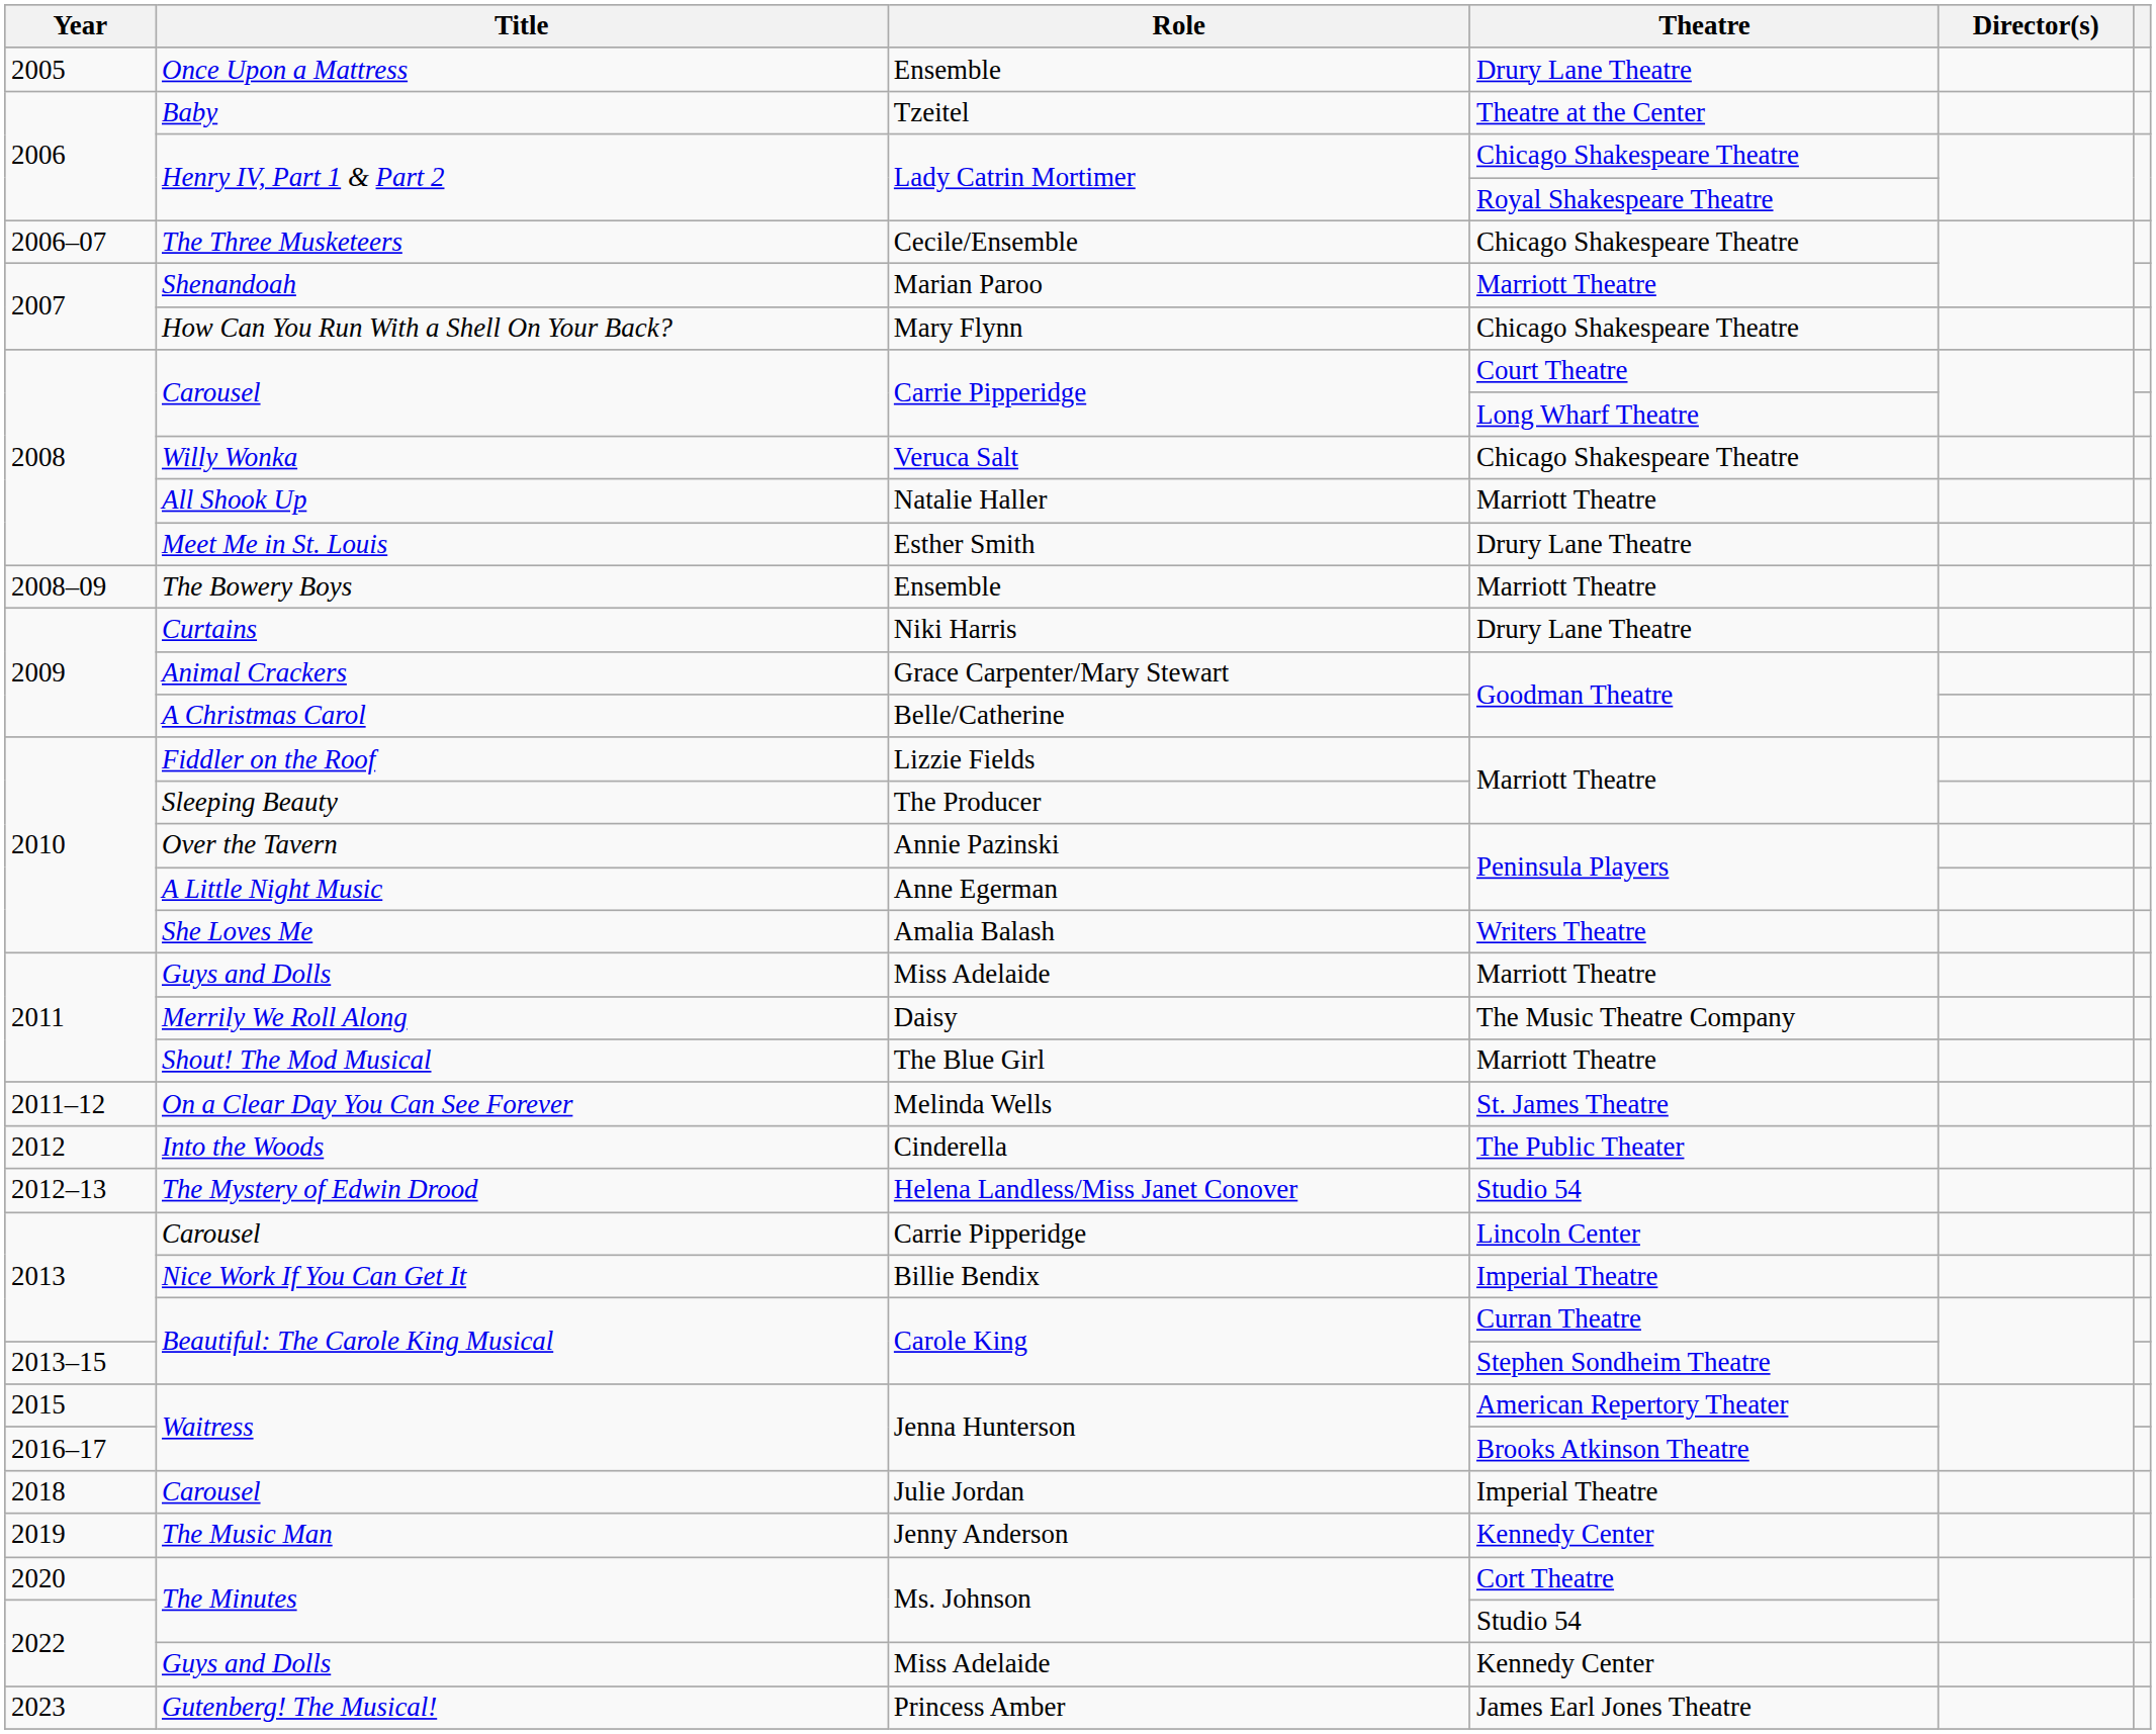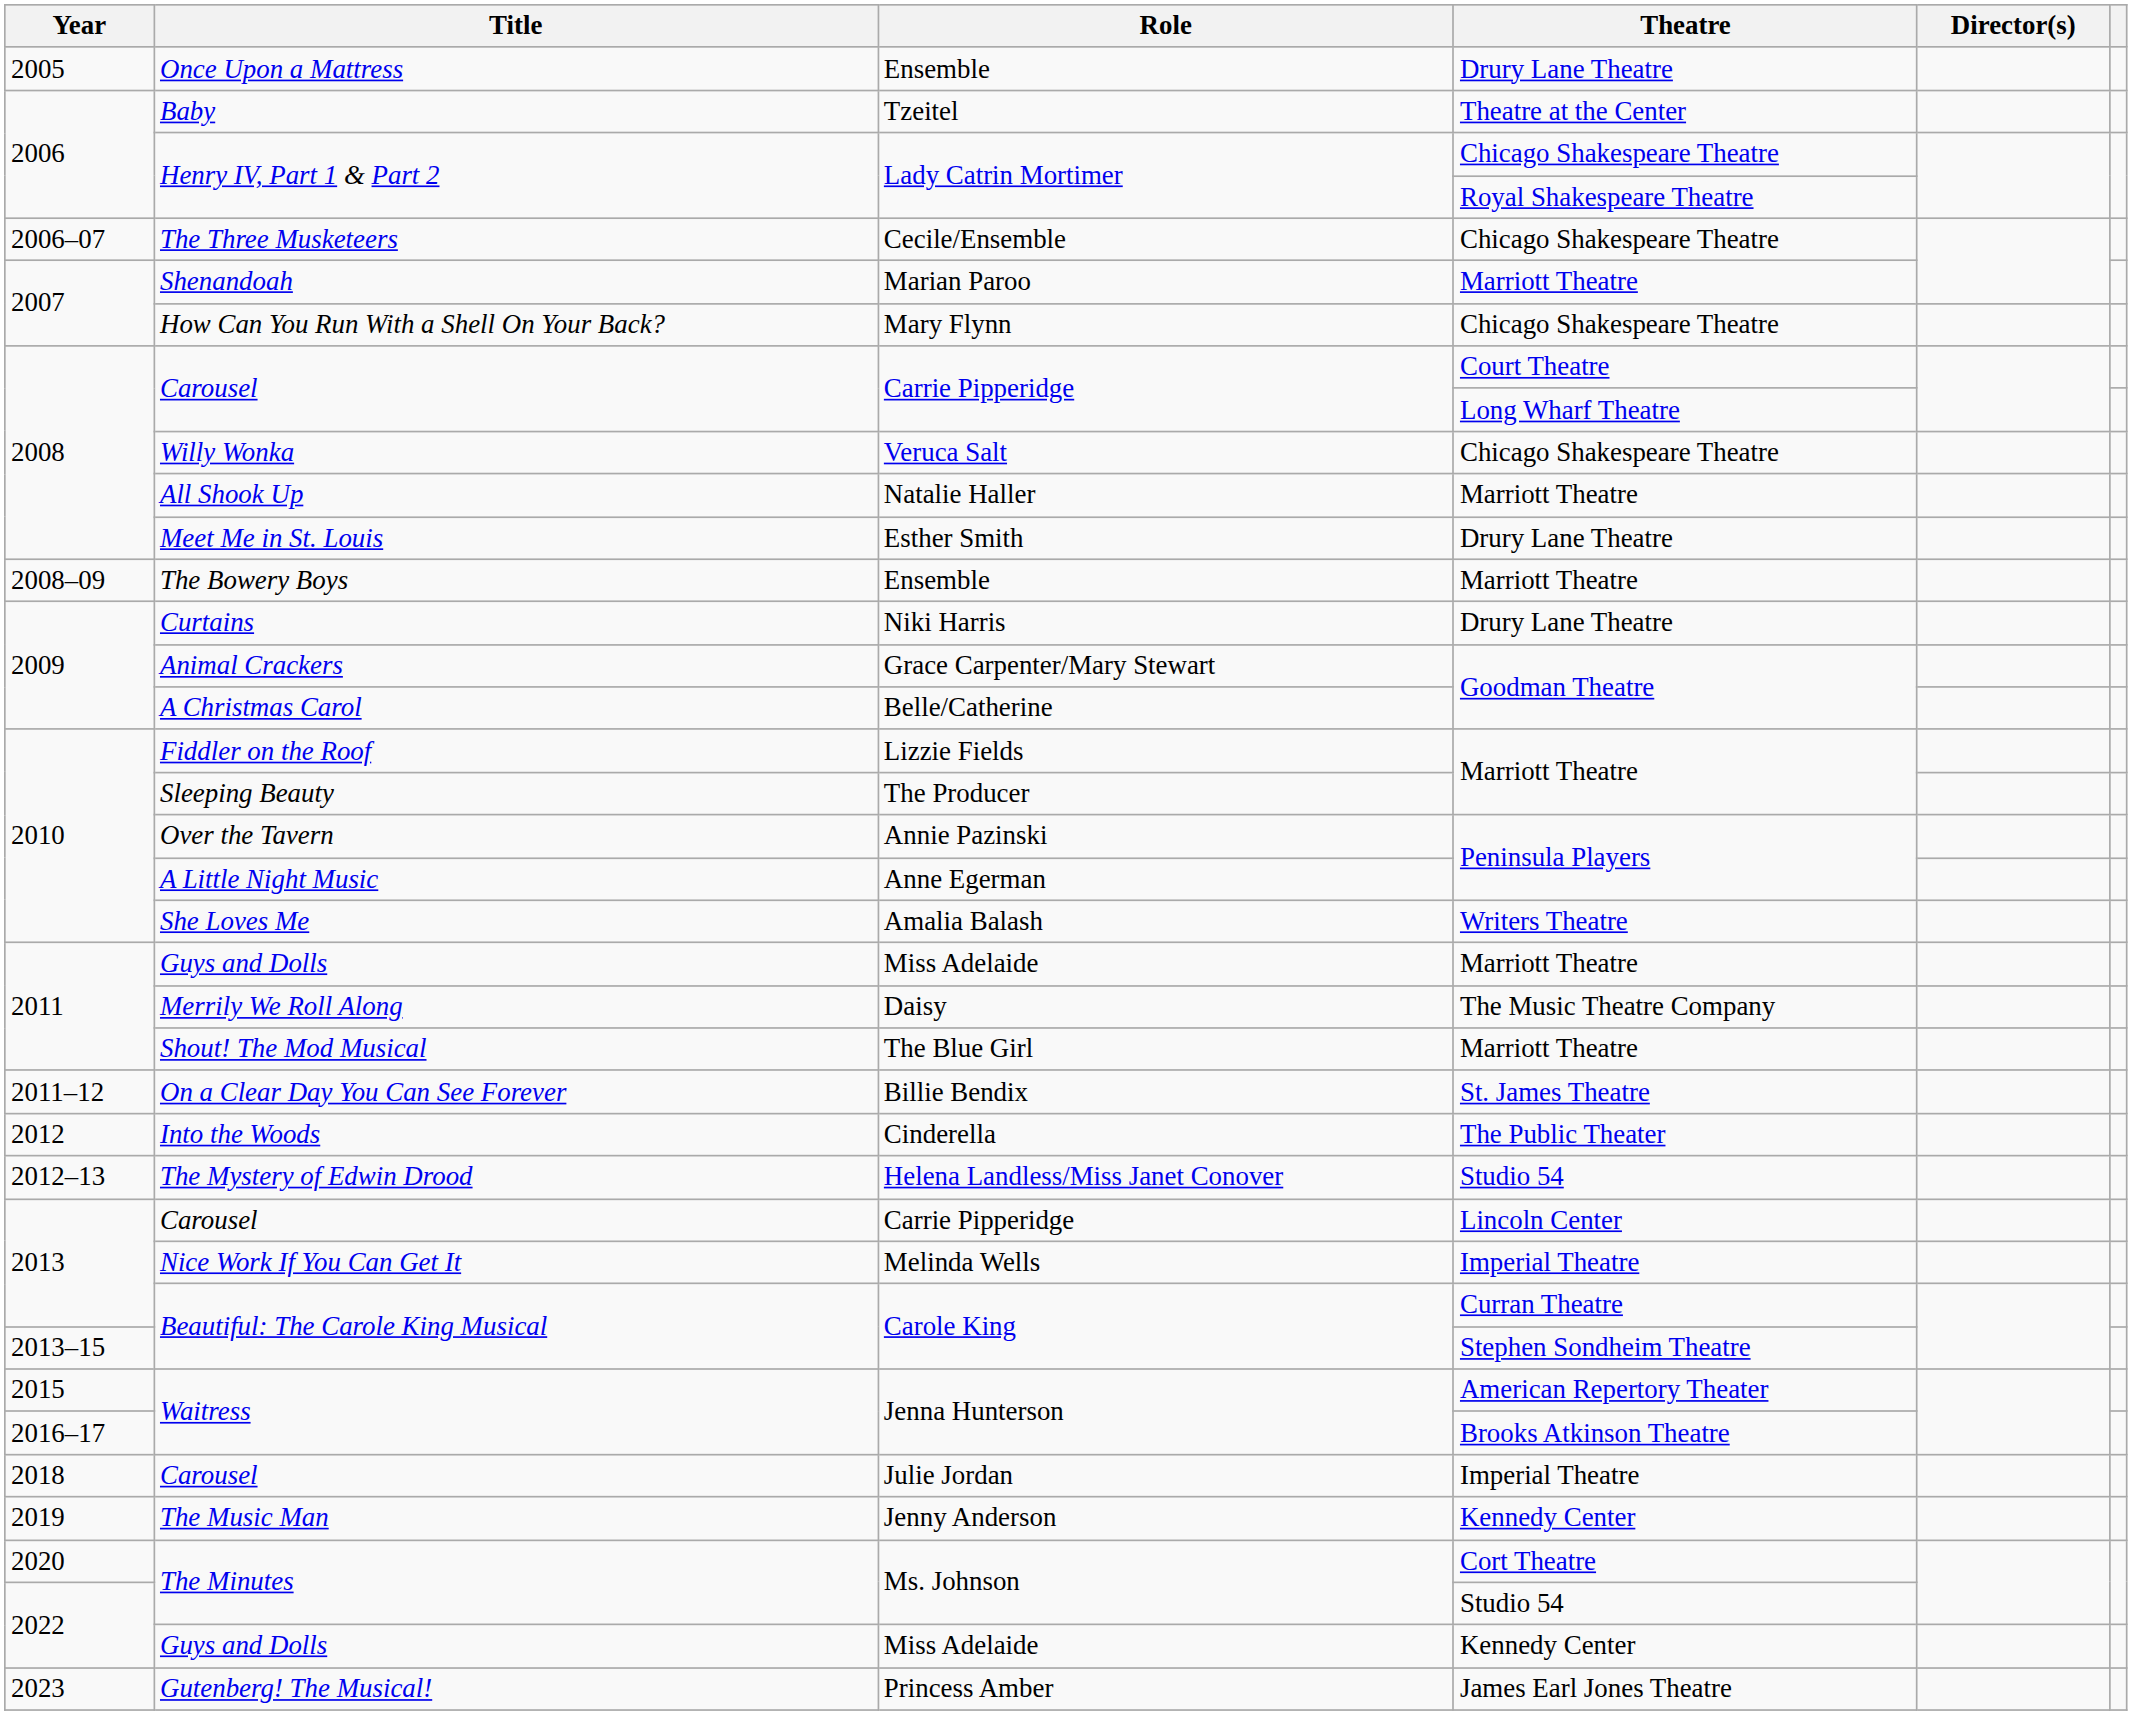On a Clear Day You Can See Forever | Role: Melinda Wells -> Billie Bendix
Nice Work If You Can Get It | Role: Billie Bendix -> Melinda Wells
